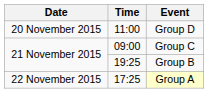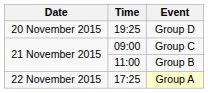Group D | Time: 11:00 -> 19:25
Group B | Time: 19:25 -> 11:00
